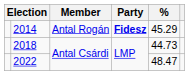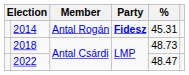2014 | %: 45.29 -> 45.31
2018 | %: 44.73 -> 48.73
